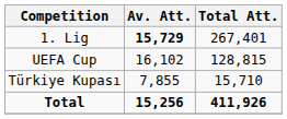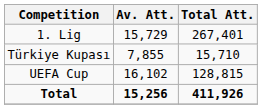1. Lig | Av. Att.: bold -> normal
rows swapped: Türkiye Kupası <-> UEFA Cup
